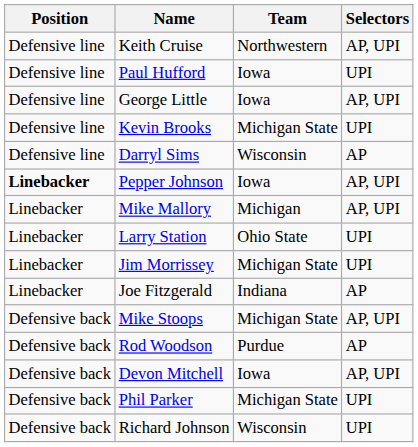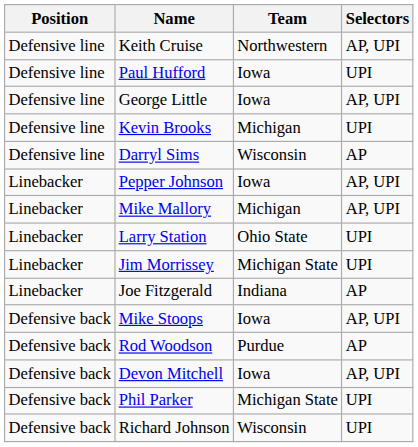Kevin Brooks | Team: Michigan State -> Michigan
Pepper Johnson | Position: bold -> normal
Mike Stoops | Team: Michigan State -> Iowa
